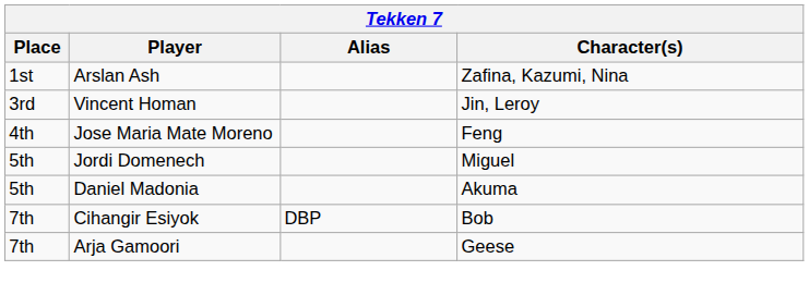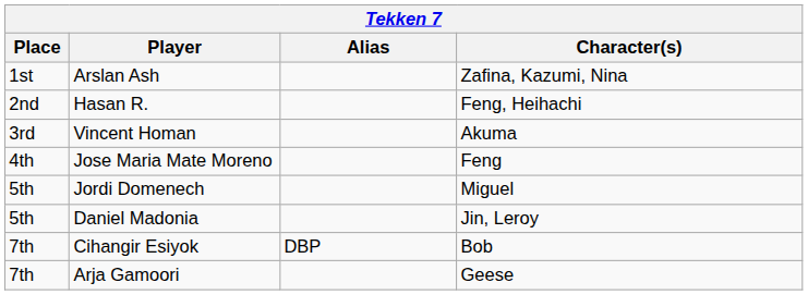+ row: 2nd | Hasan R. | Feng, Heihachi
Vincent Homan | Character(s): Jin, Leroy -> Akuma
Daniel Madonia | Character(s): Akuma -> Jin, Leroy
